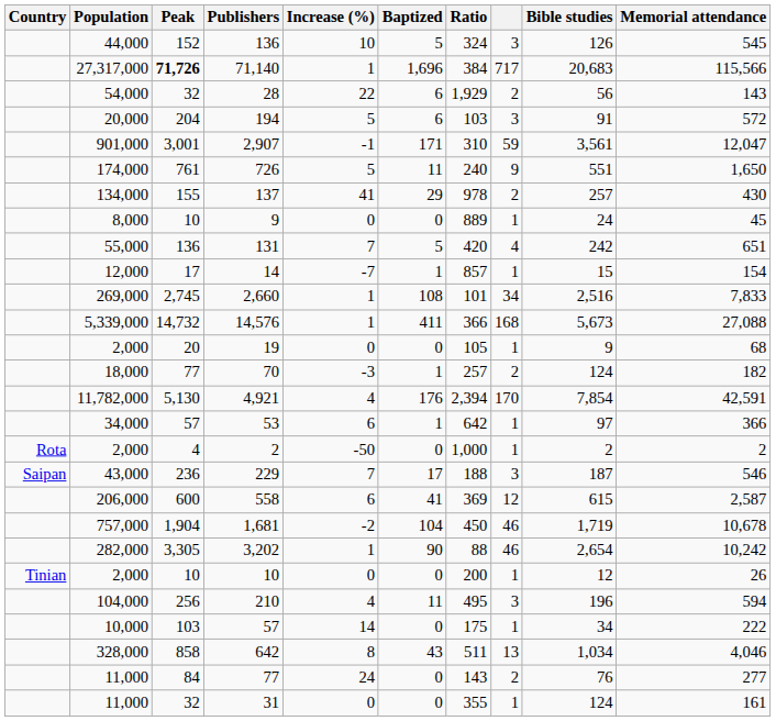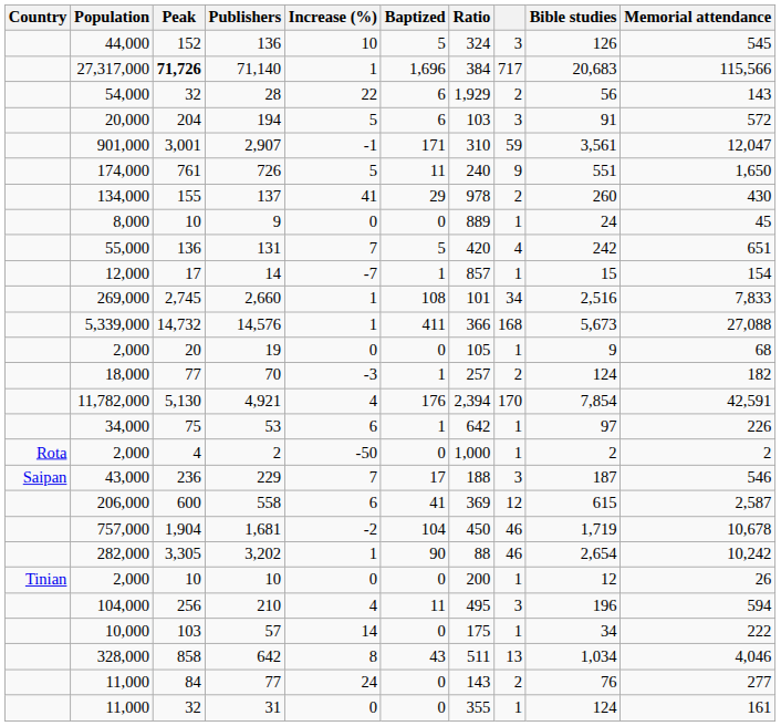137 | Bible studies: 257 -> 260
53 | Peak: 57 -> 75
53 | Memorial attendance: 366 -> 226
